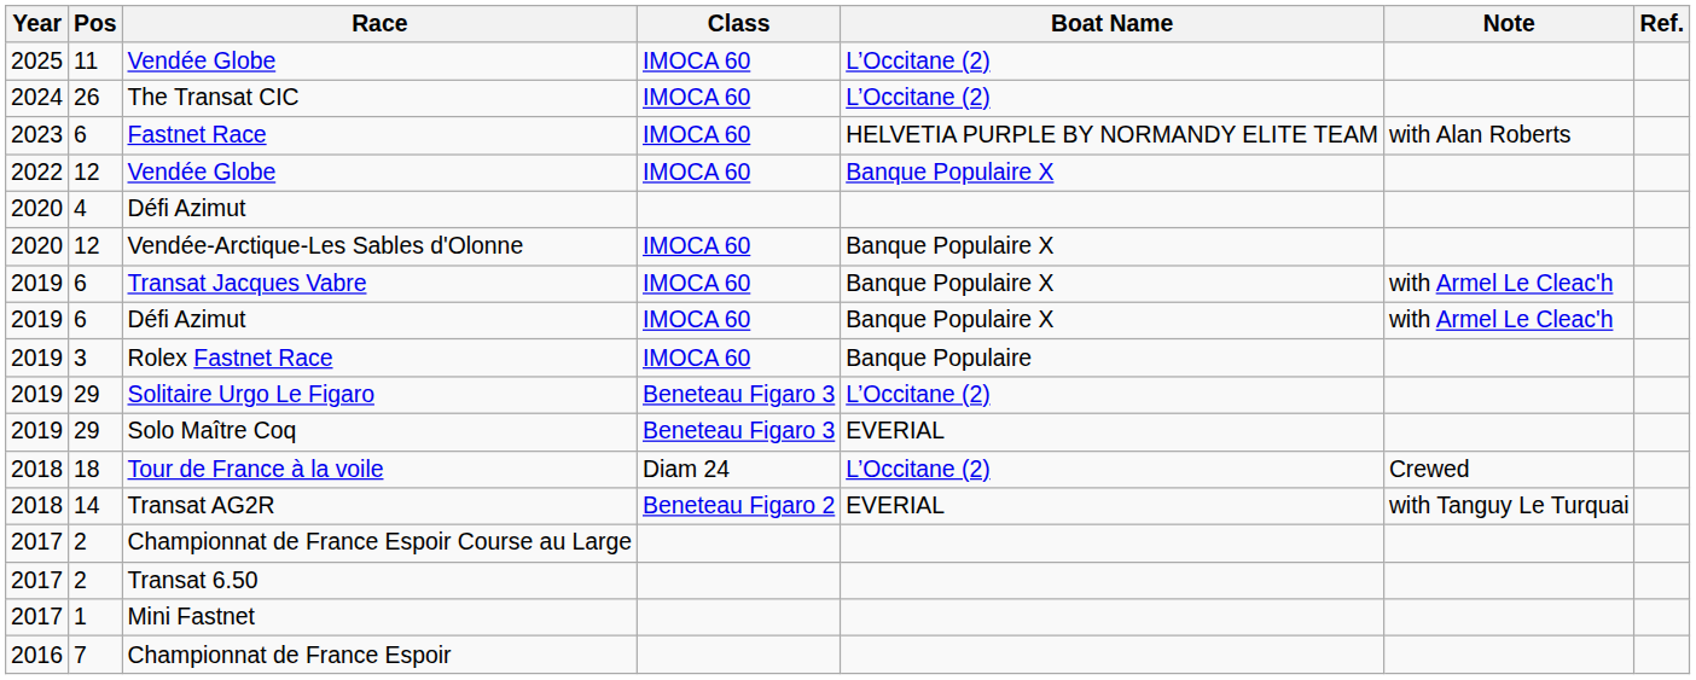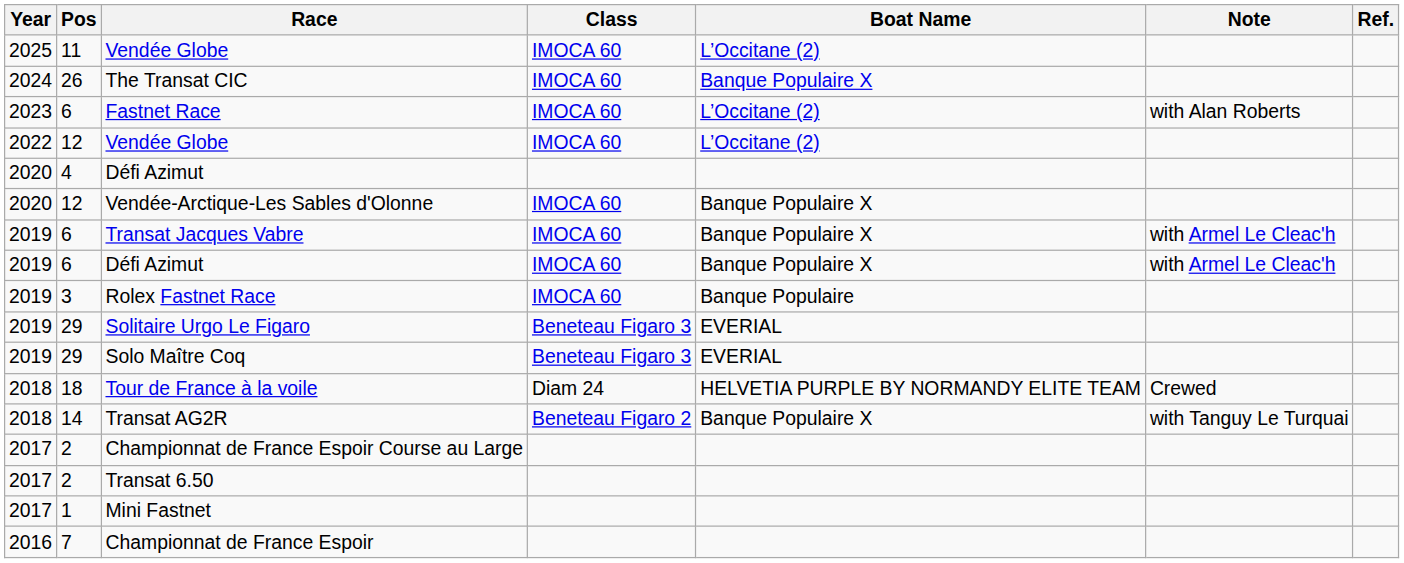The Transat CIC | Boat Name: L’Occitane (2) -> Banque Populaire X
Fastnet Race | Boat Name: HELVETIA PURPLE BY NORMANDY ELITE TEAM -> L’Occitane (2)
12 / Vendée Globe | Boat Name: Banque Populaire X -> L’Occitane (2)
Solitaire Urgo Le Figaro | Boat Name: L’Occitane (2) -> EVERIAL
Tour de France à la voile | Boat Name: L’Occitane (2) -> HELVETIA PURPLE BY NORMANDY ELITE TEAM
Transat AG2R | Boat Name: EVERIAL -> Banque Populaire X
